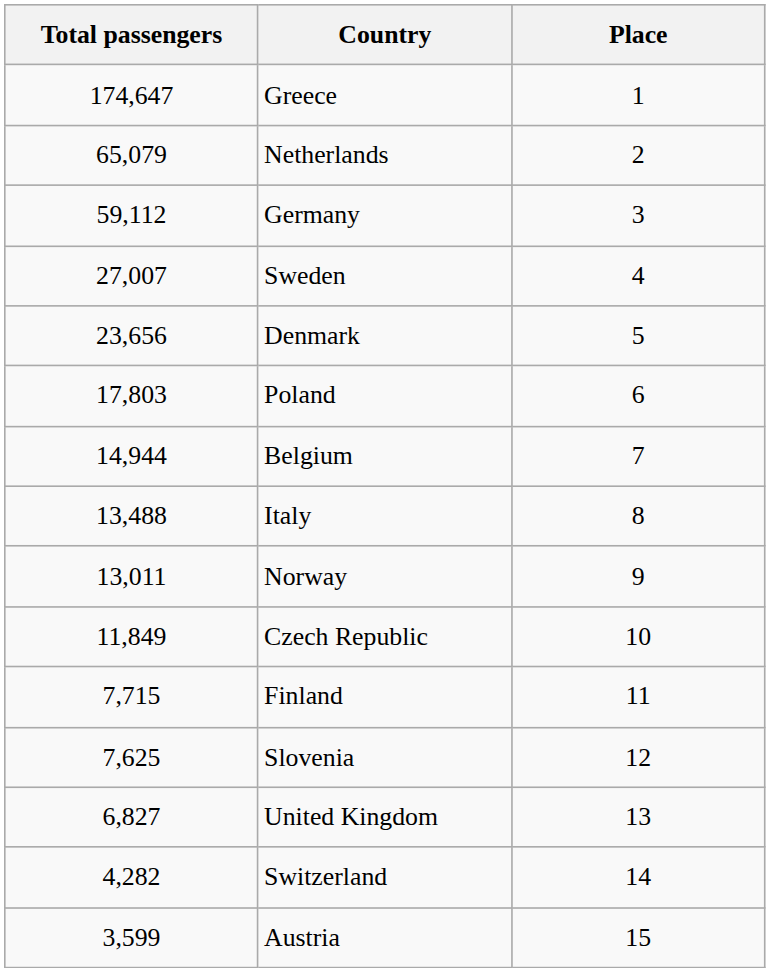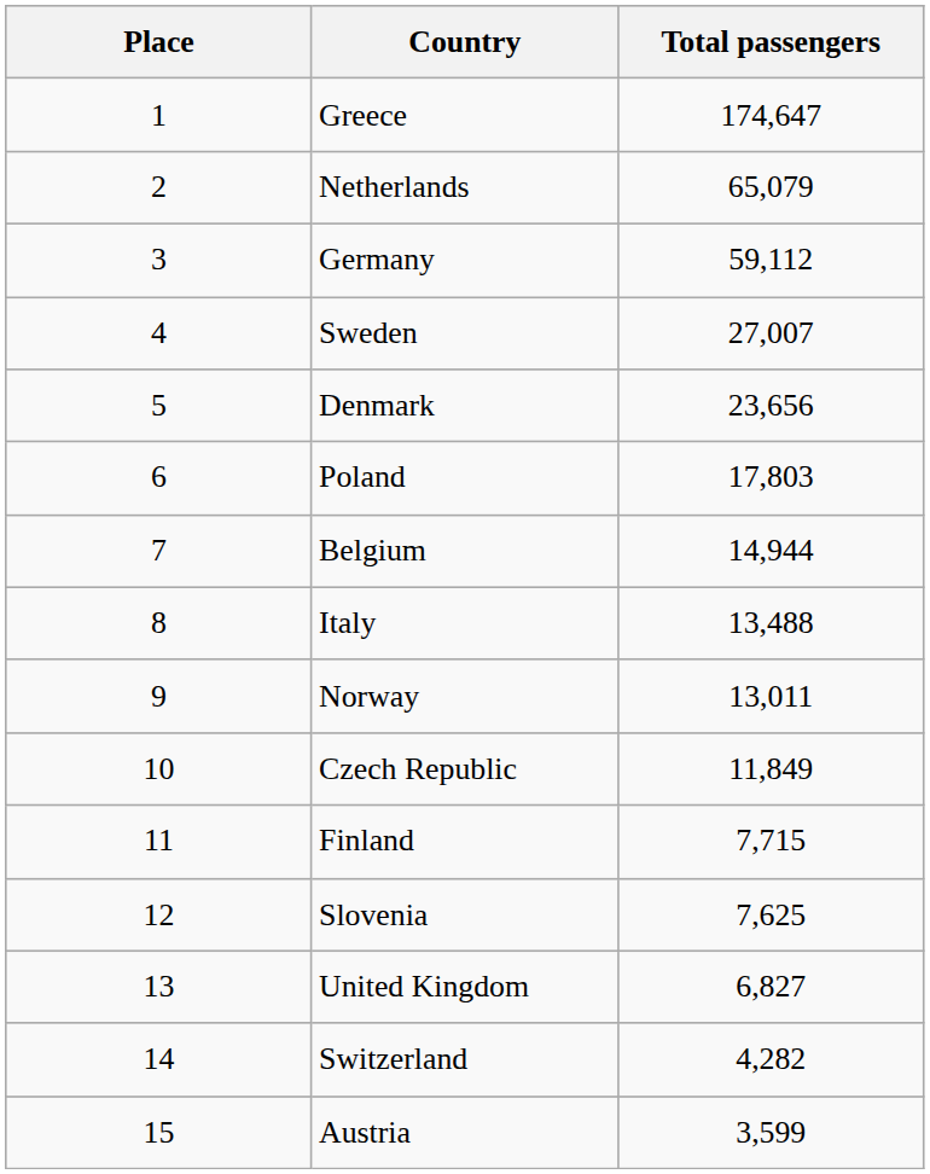columns swapped: Place <-> Total passengers
